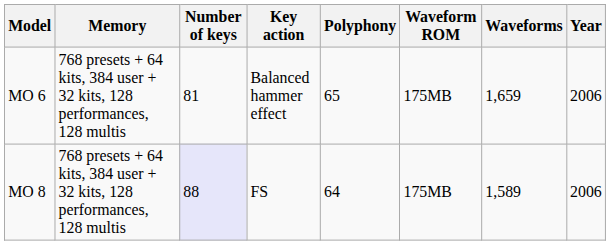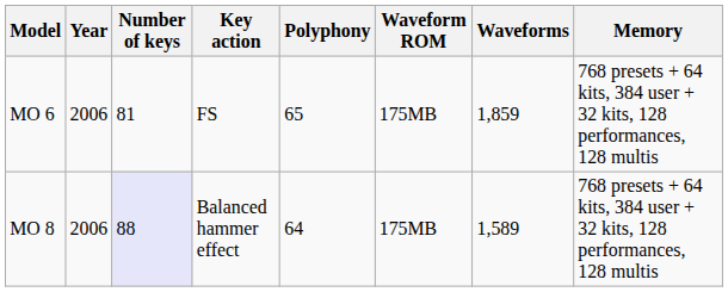columns swapped: Year <-> Memory
MO 6 | Key action: Balanced hammer effect -> FS
MO 6 | Waveforms: 1,659 -> 1,859
MO 8 | Key action: FS -> Balanced hammer effect
